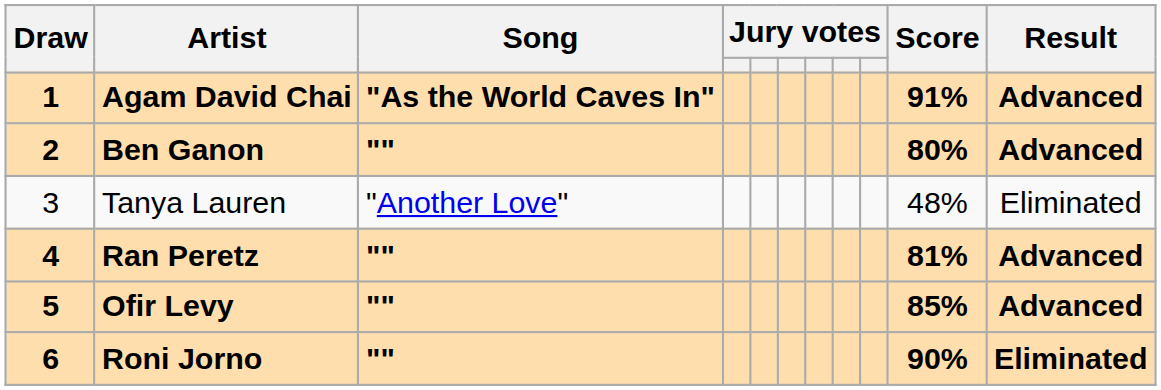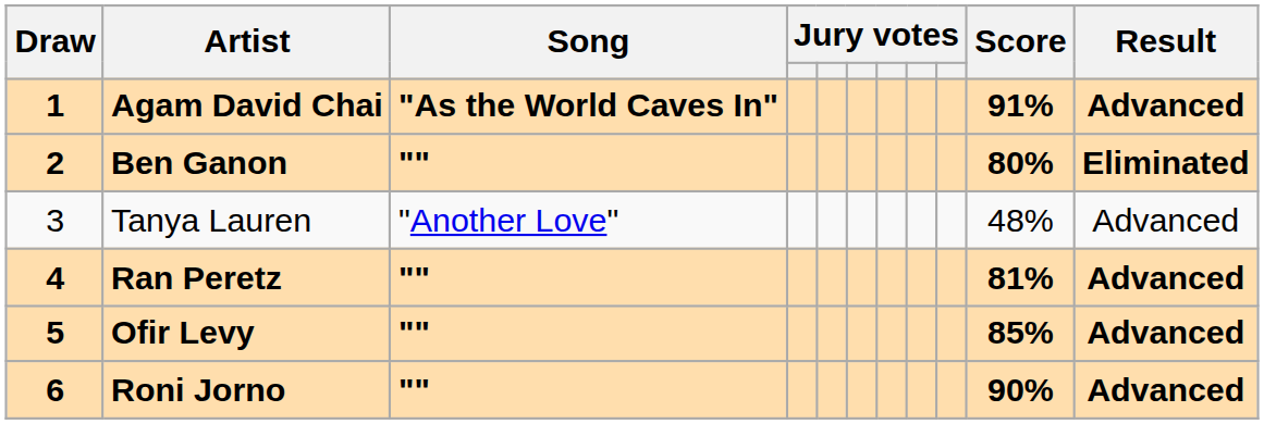Ben Ganon | Result: Advanced -> Eliminated
Tanya Lauren | Result: Eliminated -> Advanced
Roni Jorno | Result: Eliminated -> Advanced
